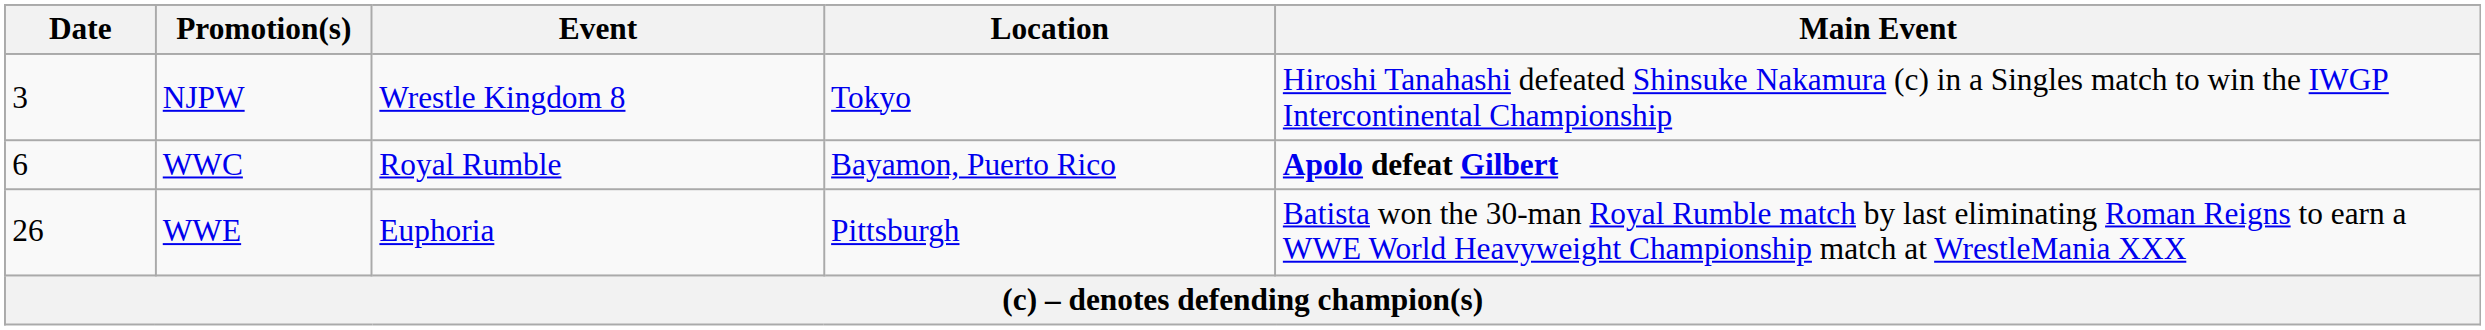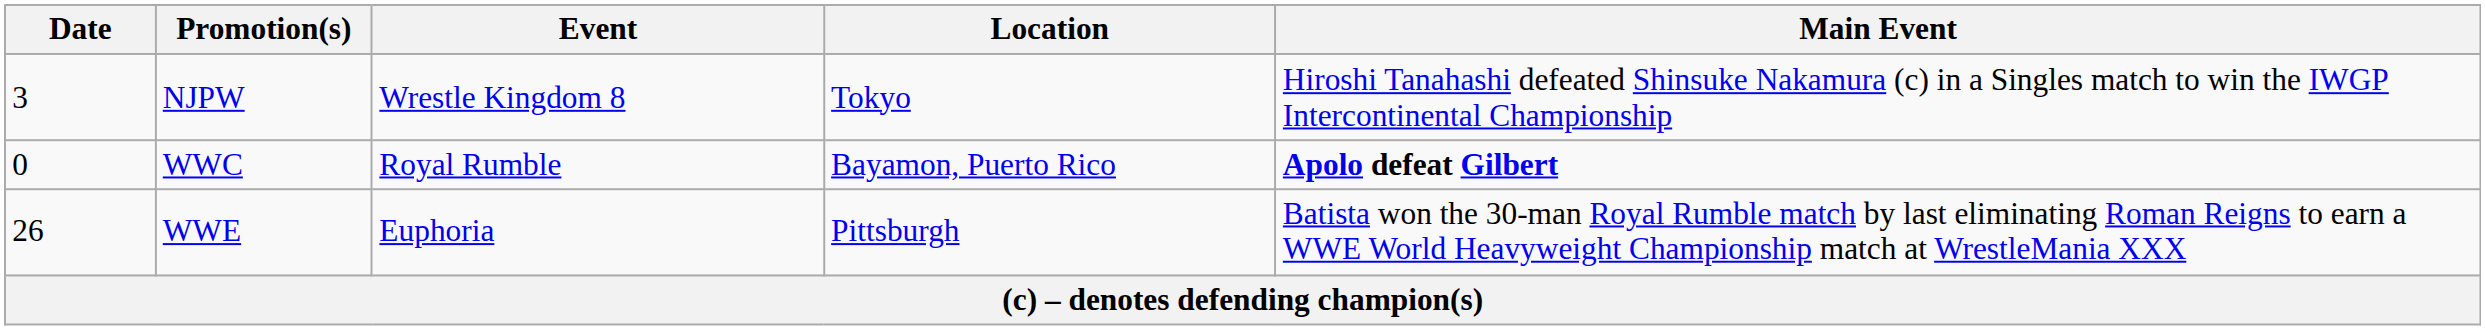WWC | Date: 6 -> 0
